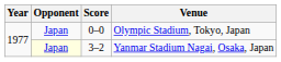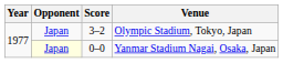Olympic Stadium, Tokyo, Japan | Score: 0–0 -> 3–2
Yanmar Stadium Nagai, Osaka, Japan | Score: 3–2 -> 0–0
